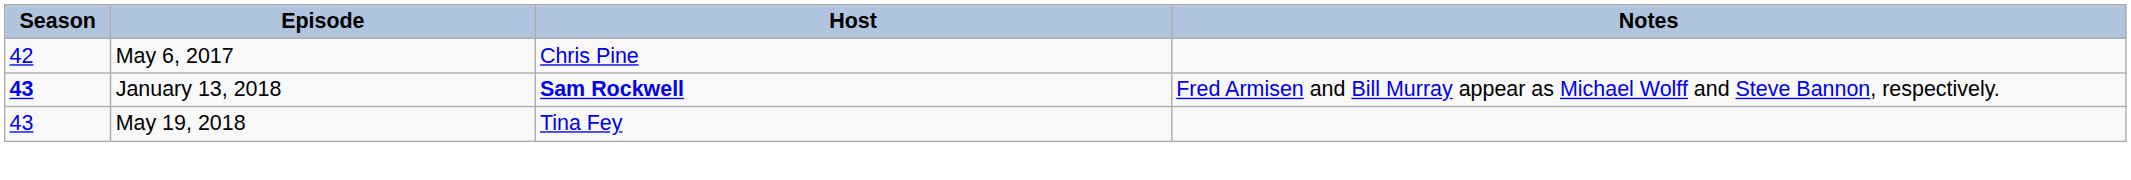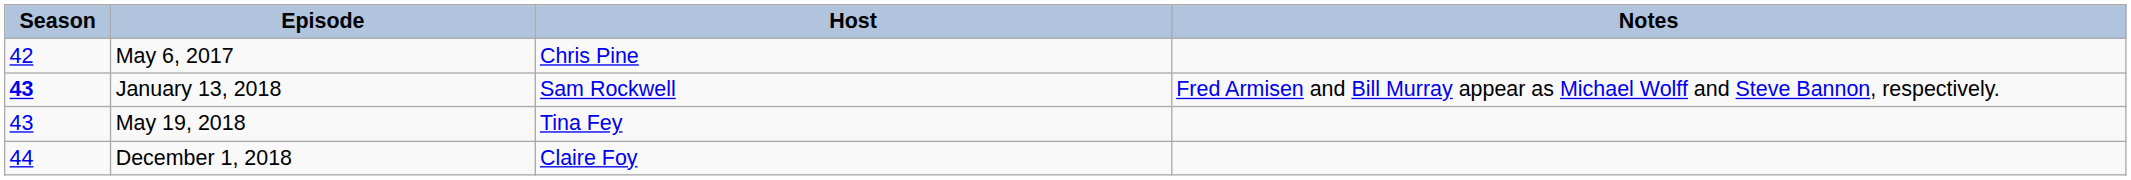January 13, 2018 | Host: bold -> normal
+ row: 44 | December 1, 2018 | Claire Foy
